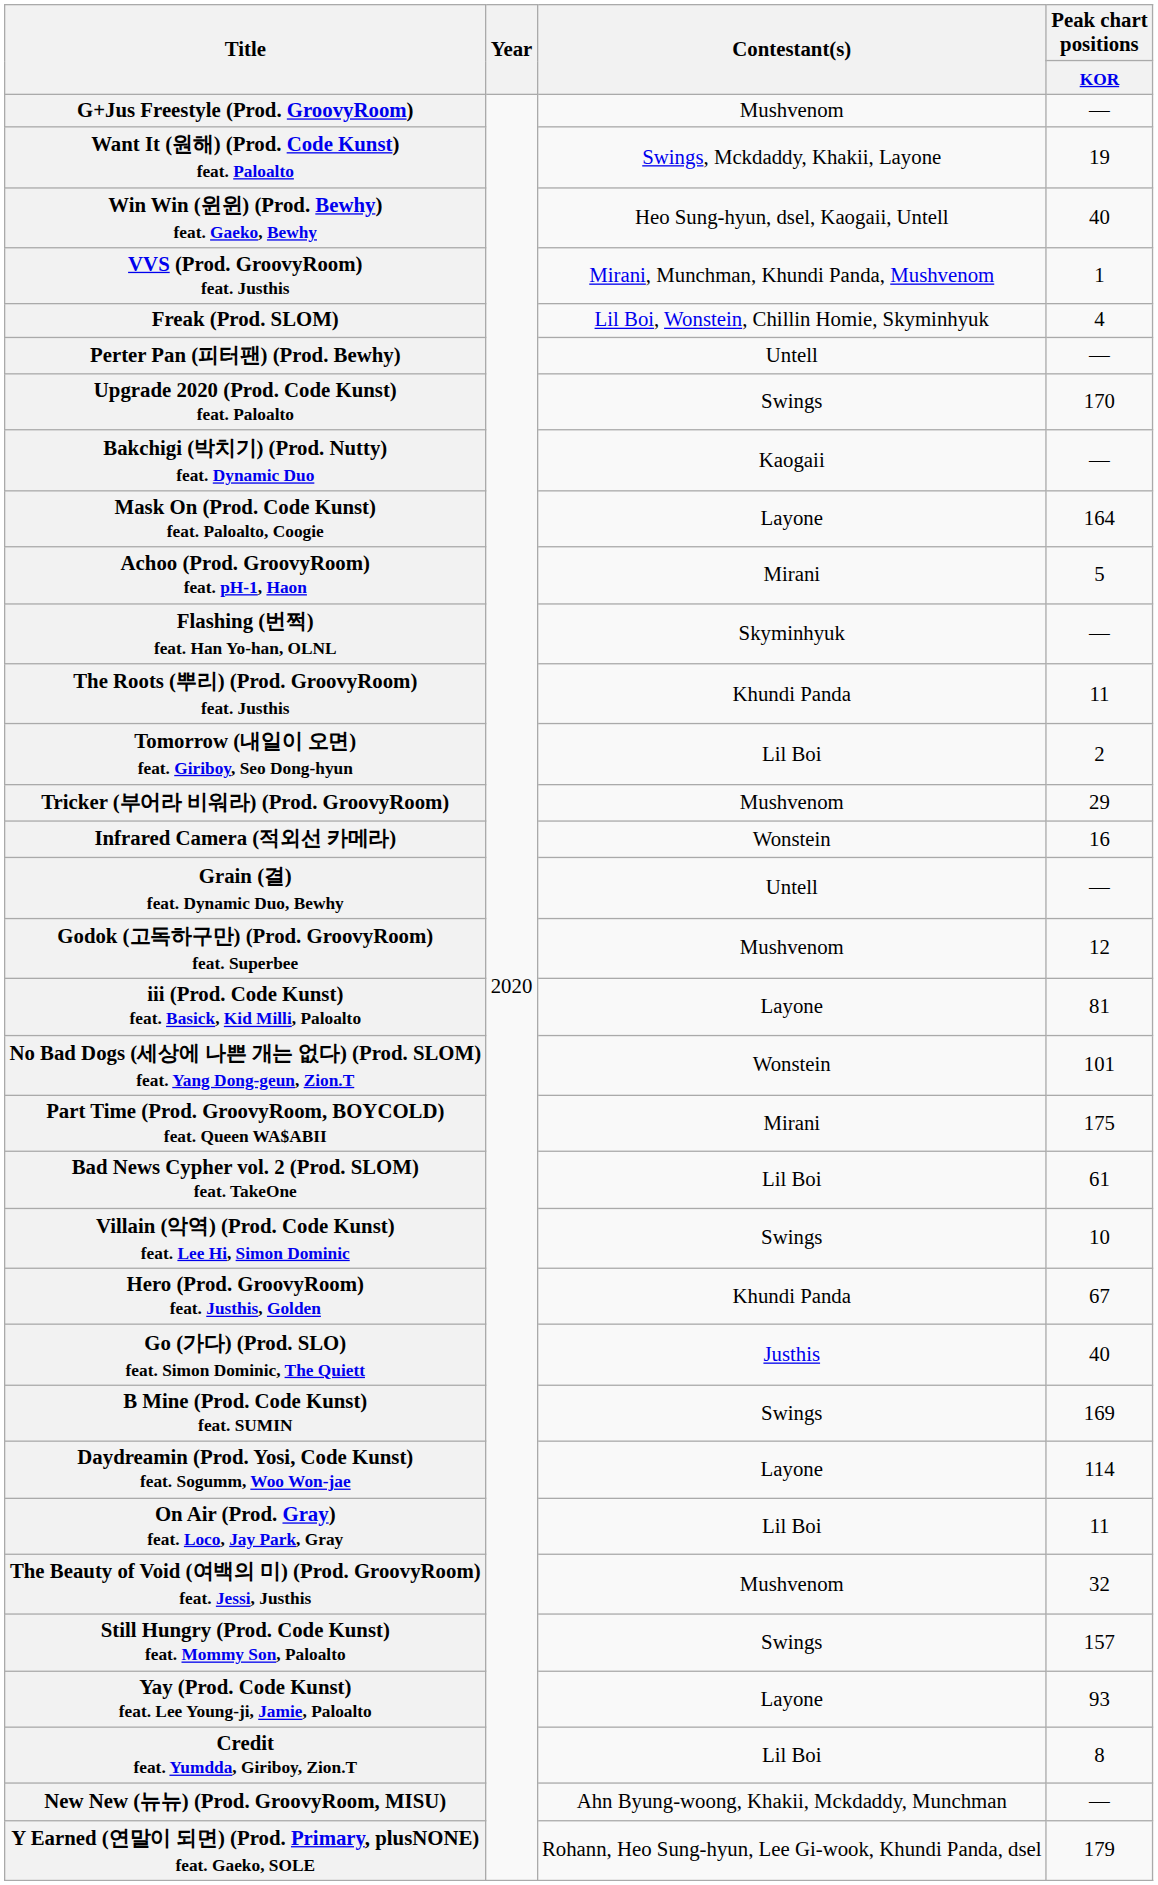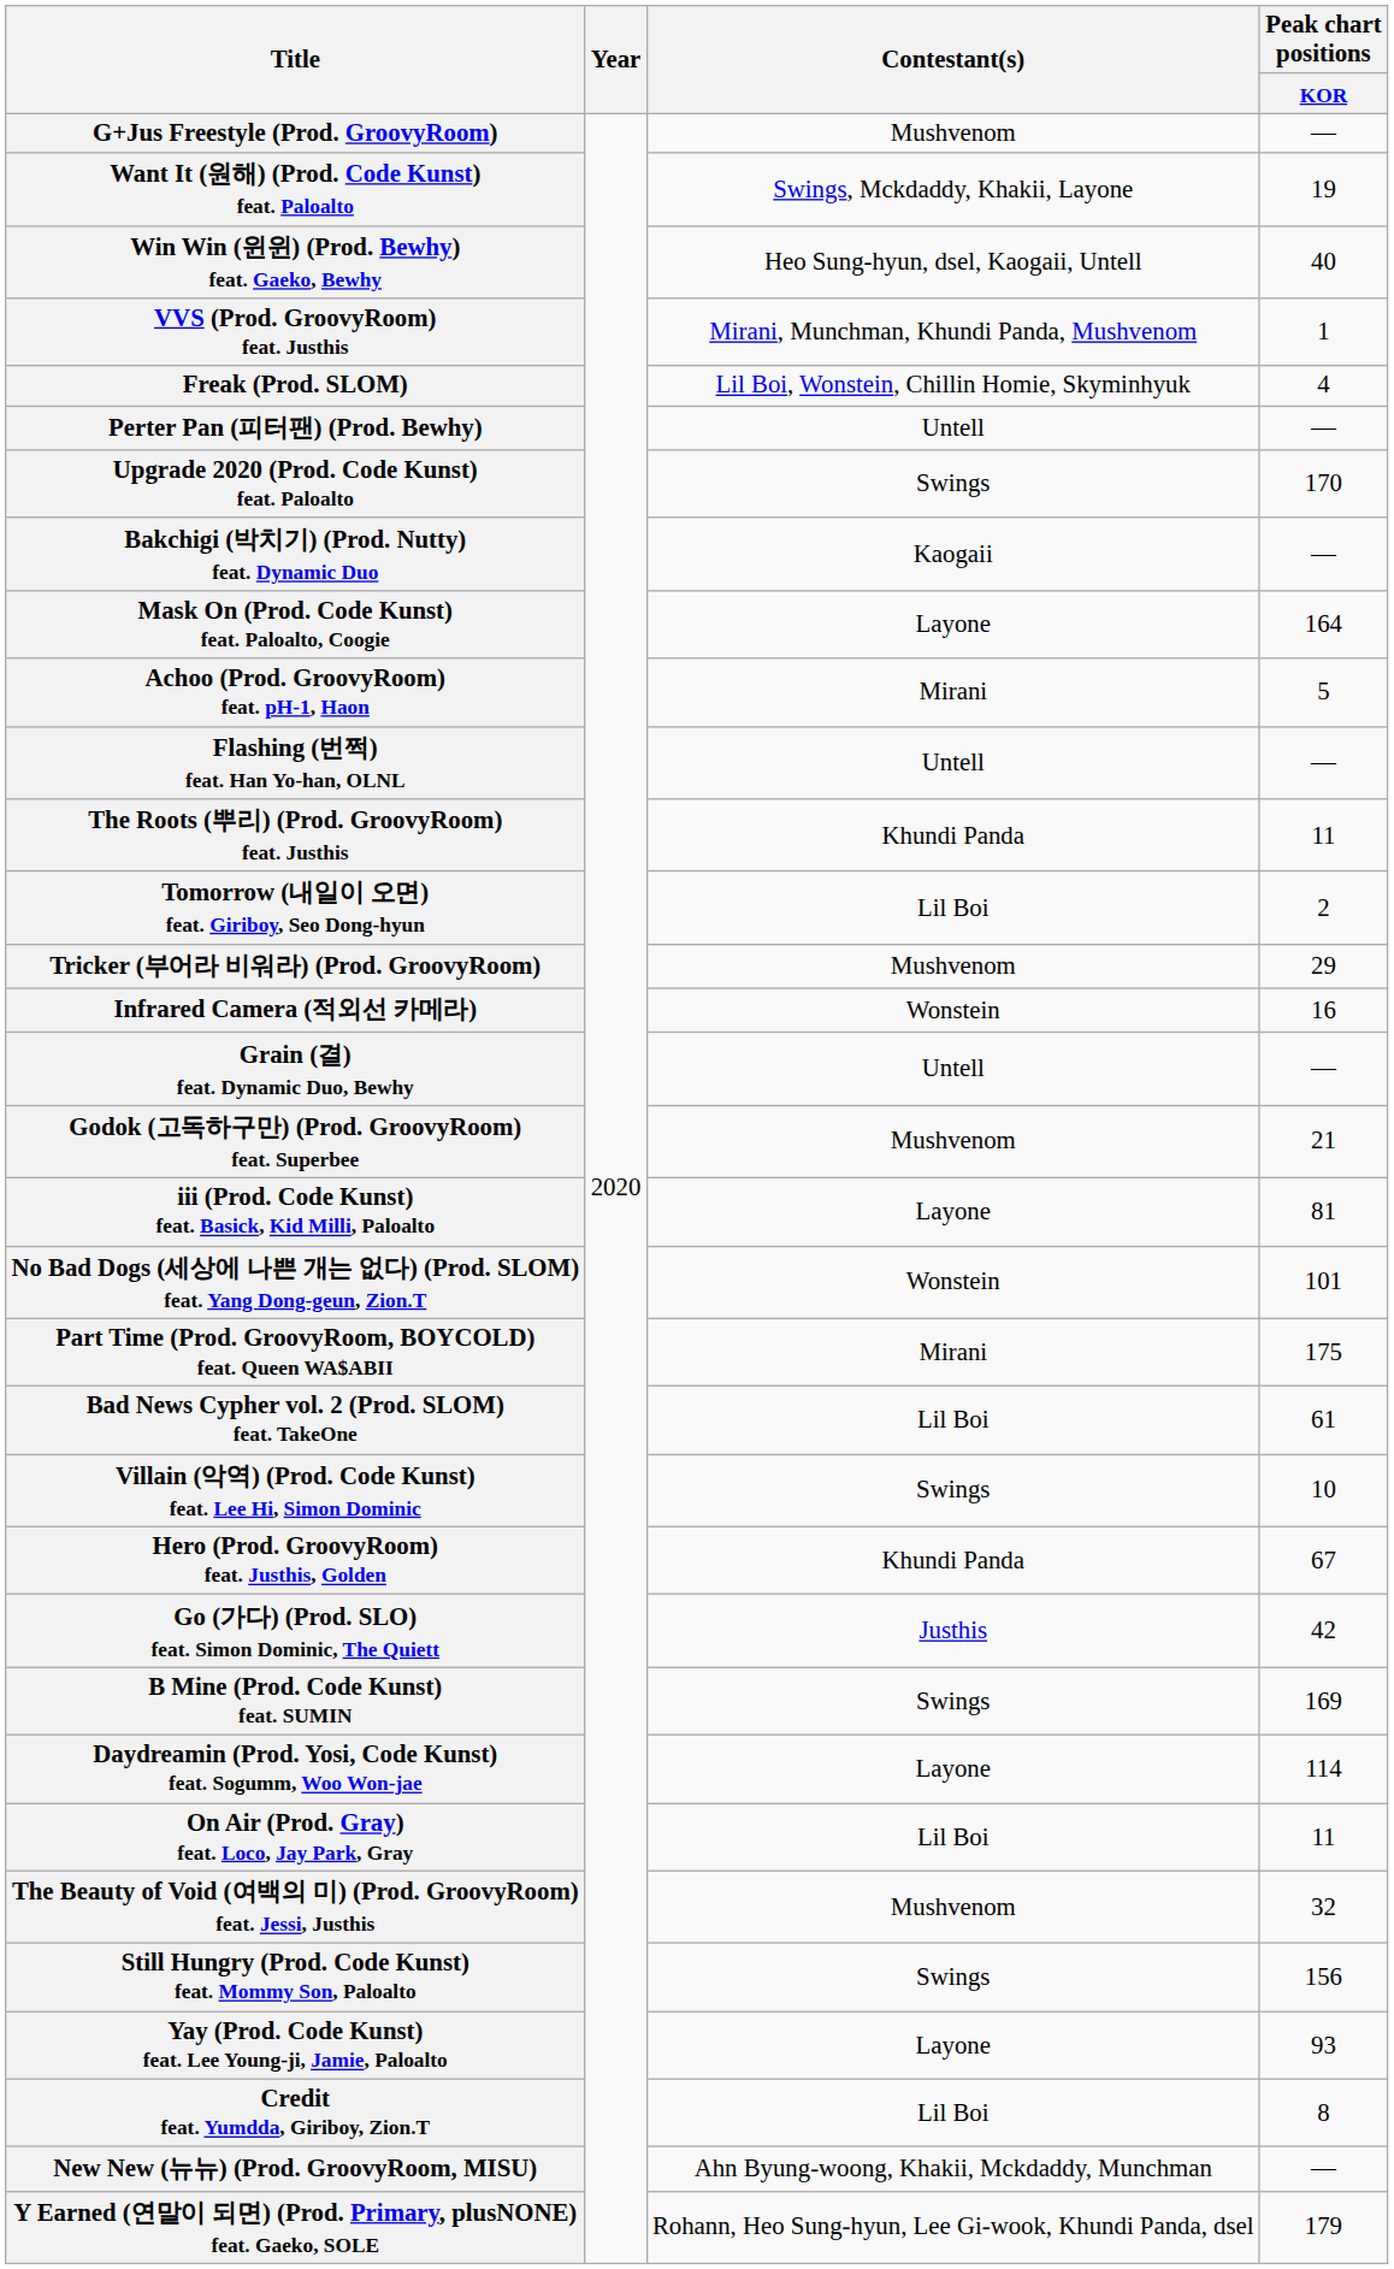Flashing (번쩍) feat. Han Yo-han, OLNL | Contestant(s): Skyminhyuk -> Untell
Godok (고독하구만) (Prod. GroovyRoom) feat. Superbee | Peak chart positions / KOR: 12 -> 21
Go (가다) (Prod. SLO) feat. Simon Dominic, The Quiett | Peak chart positions / KOR: 40 -> 42
Still Hungry (Prod. Code Kunst) feat. Mommy Son, Paloalto | Peak chart positions / KOR: 157 -> 156
